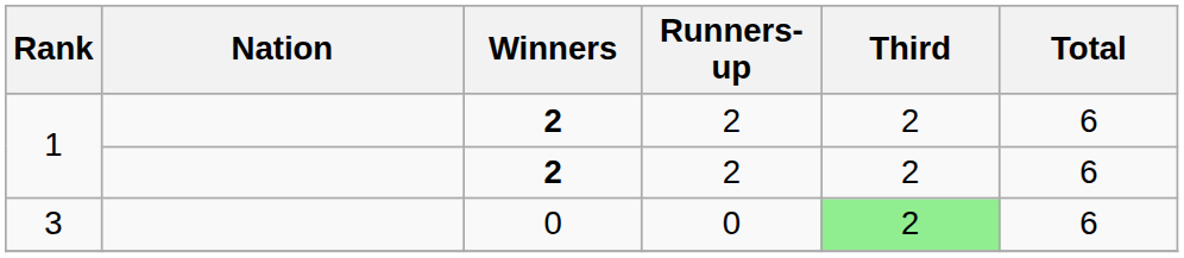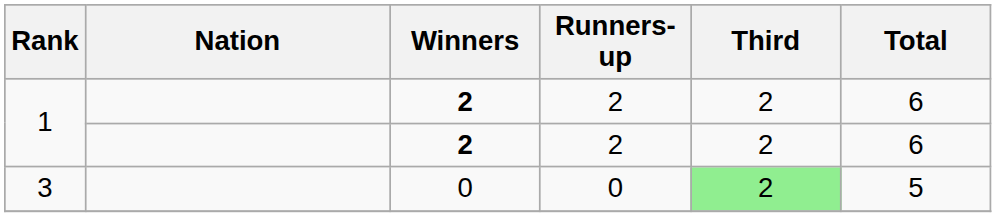3 | Total: 6 -> 5
